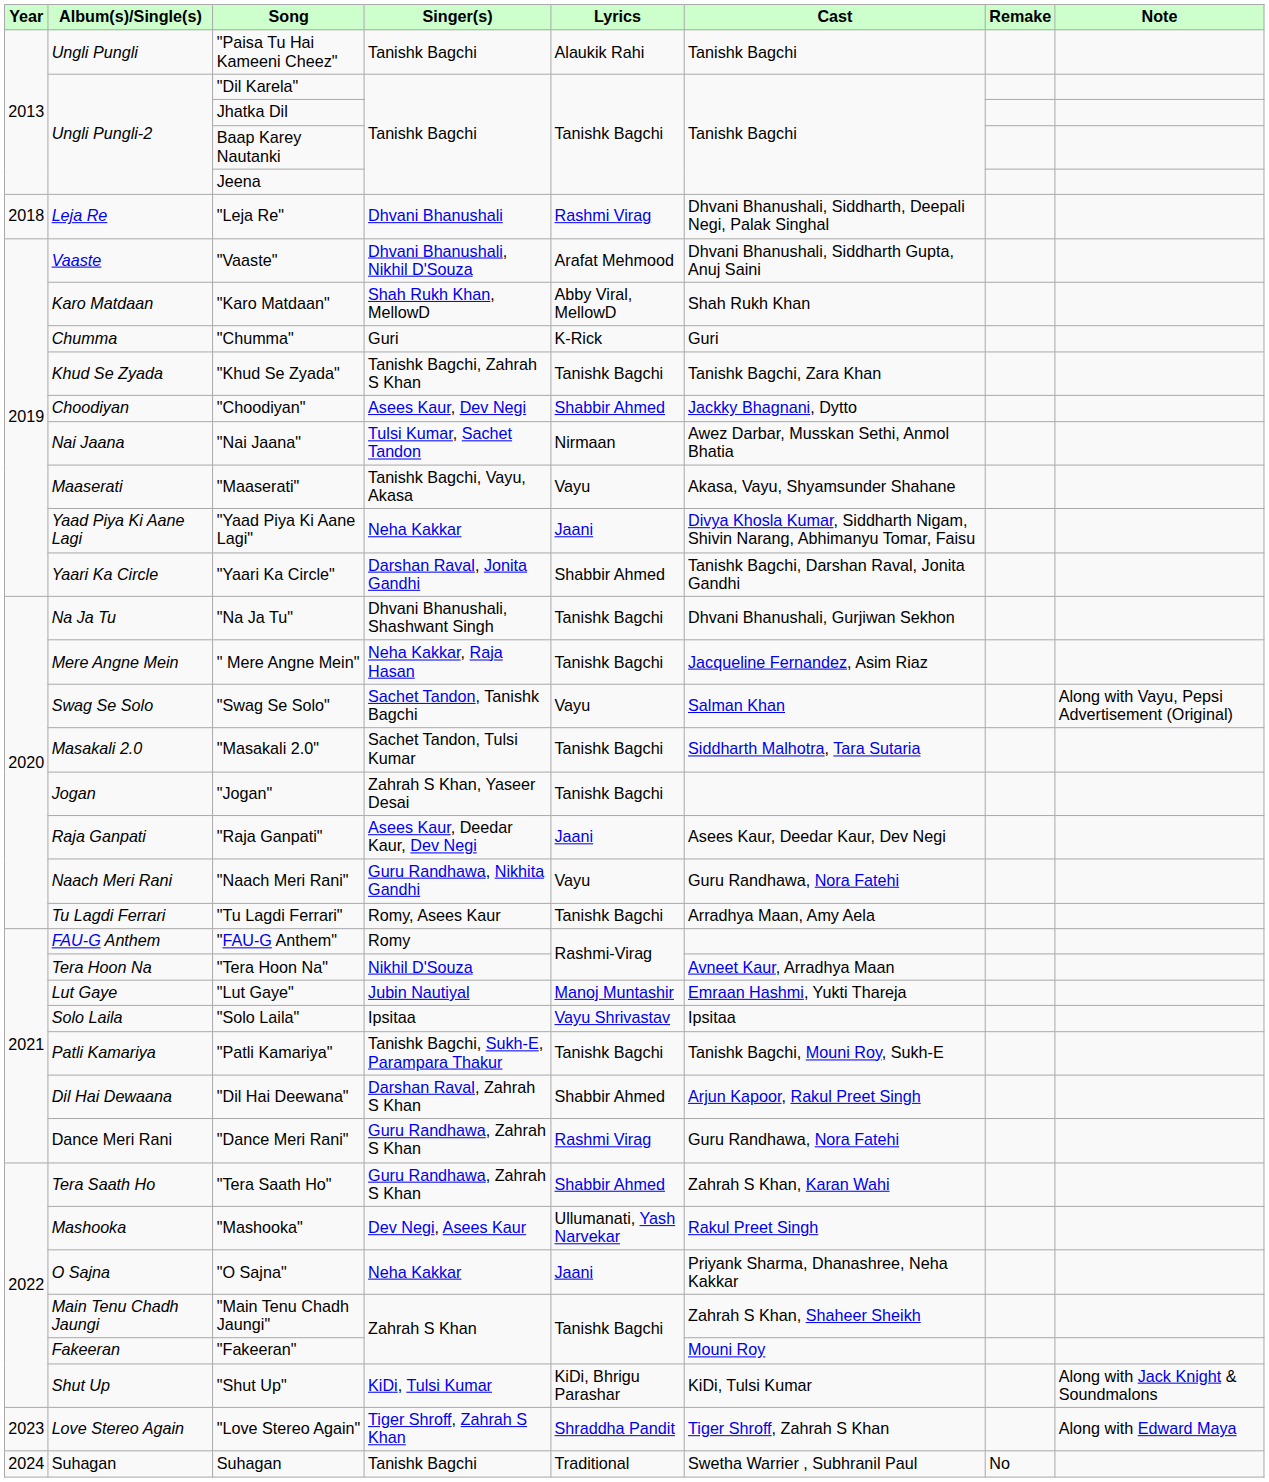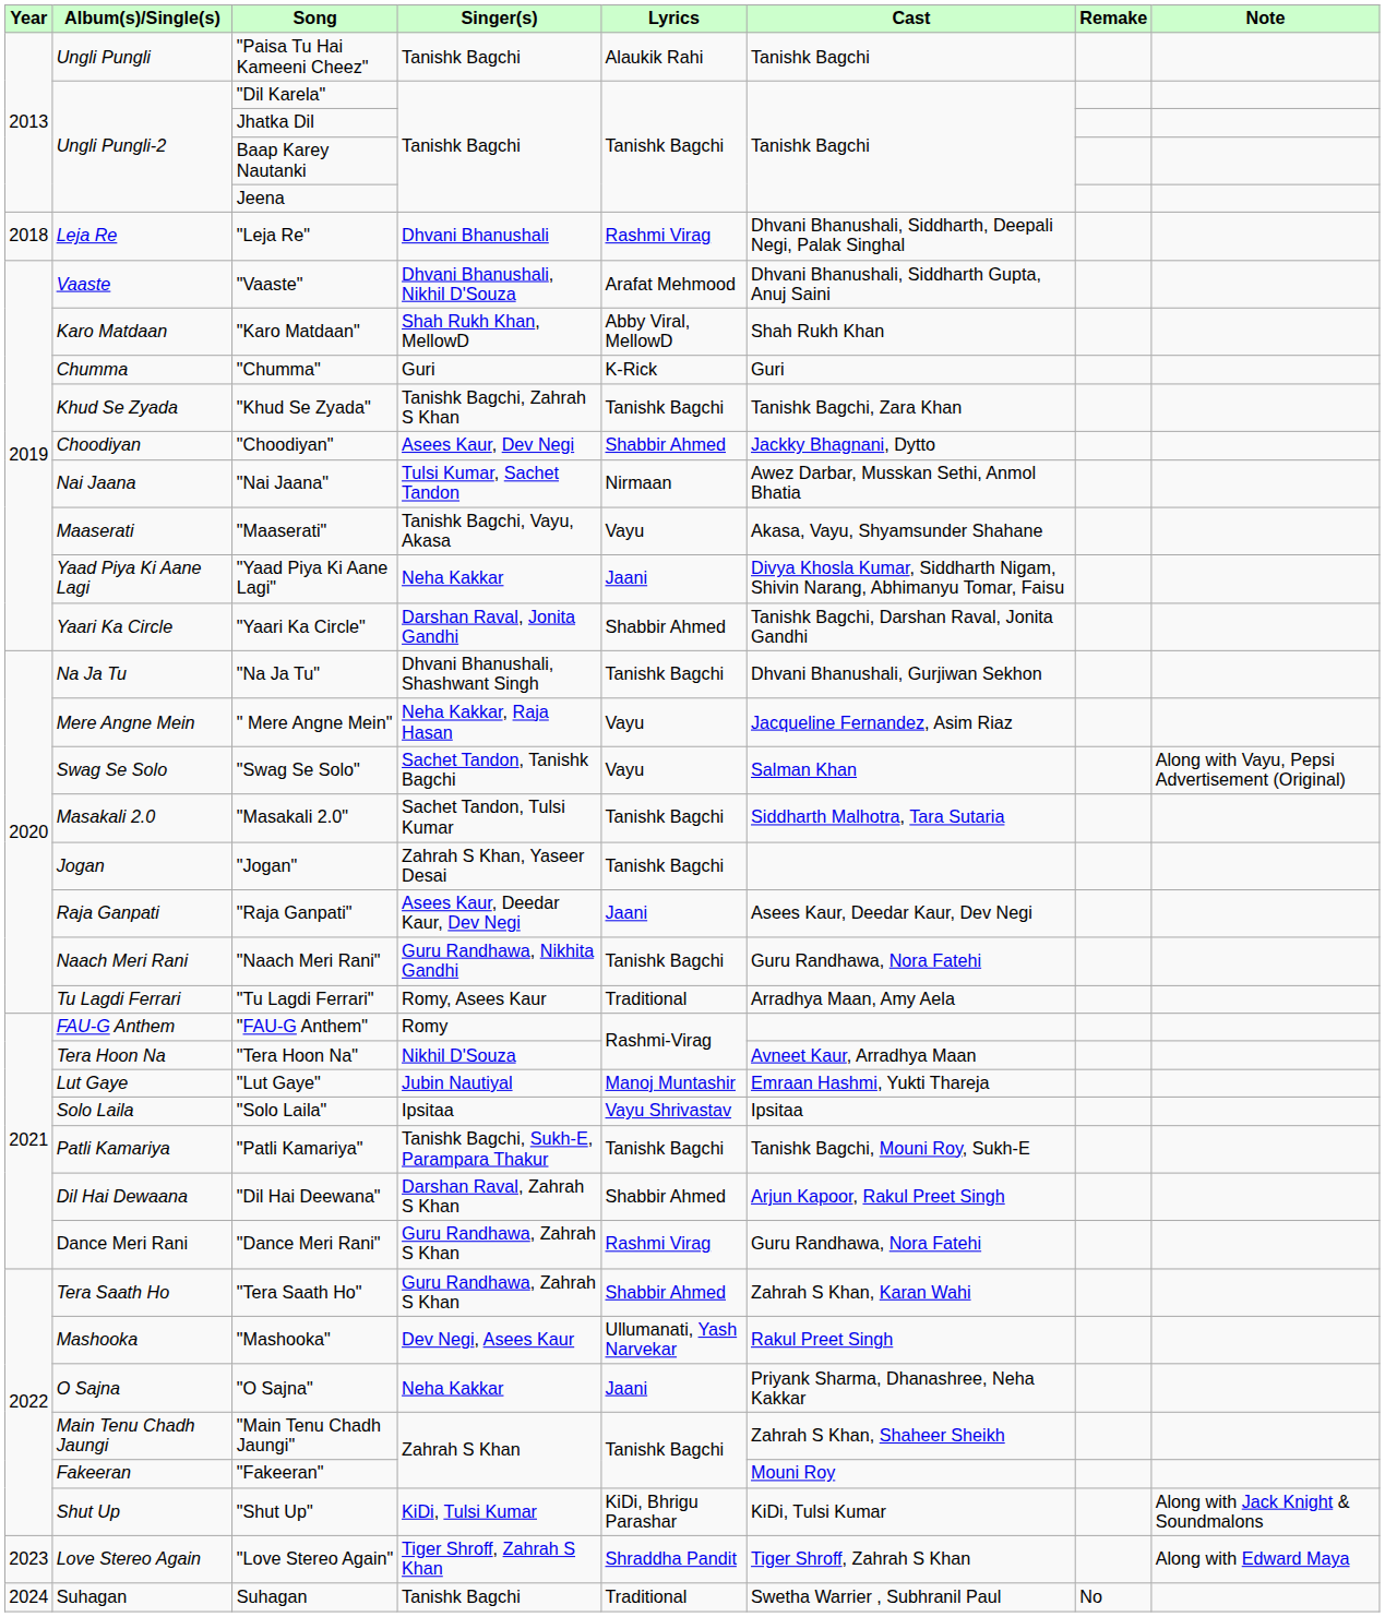" Mere Angne Mein" | Lyrics: Tanishk Bagchi -> Vayu
"Naach Meri Rani" | Lyrics: Vayu -> Tanishk Bagchi
"Tu Lagdi Ferrari" | Lyrics: Tanishk Bagchi -> Traditional
